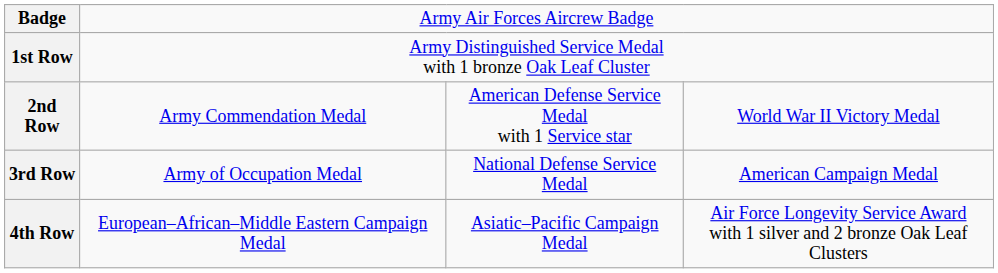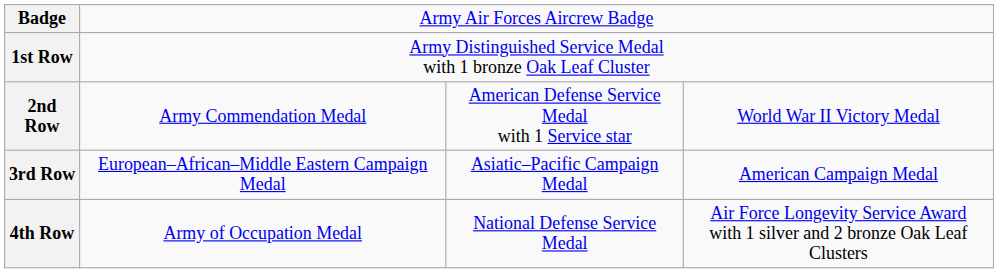3rd Row | column 2: Army of Occupation Medal -> European–African–Middle Eastern Campaign Medal
3rd Row | column 3: National Defense Service Medal -> Asiatic–Pacific Campaign Medal
4th Row | column 2: European–African–Middle Eastern Campaign Medal -> Army of Occupation Medal
4th Row | column 3: Asiatic–Pacific Campaign Medal -> National Defense Service Medal
